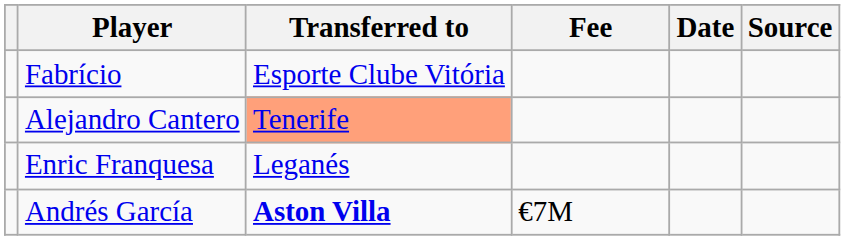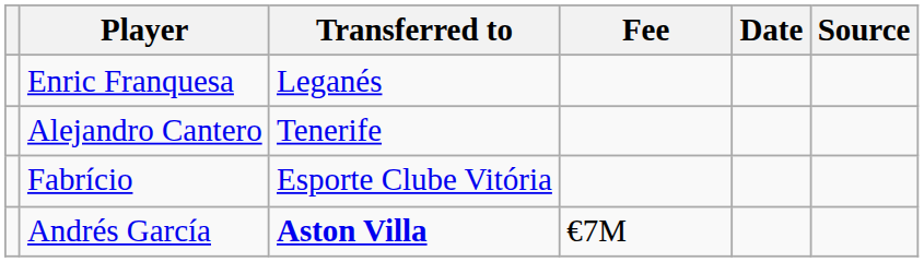rows swapped: Enric Franquesa <-> Fabrício
Alejandro Cantero | Transferred to: lightsalmon background -> no background
